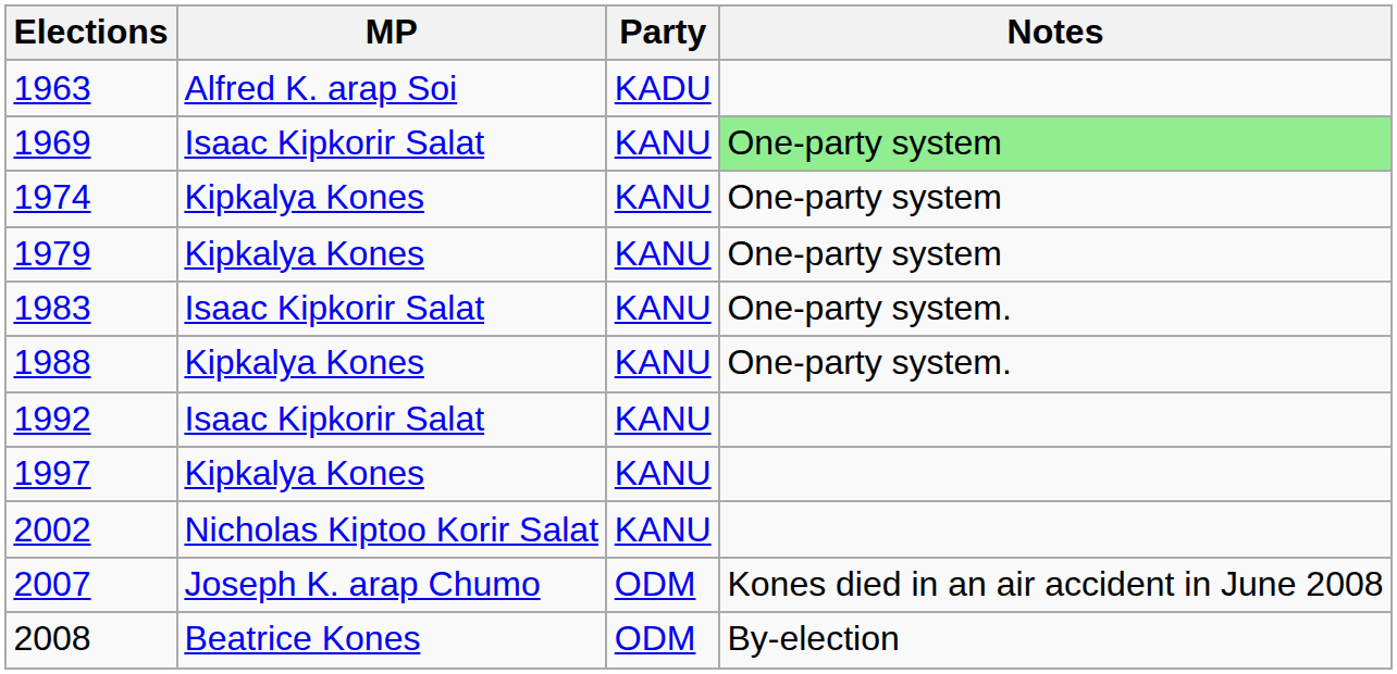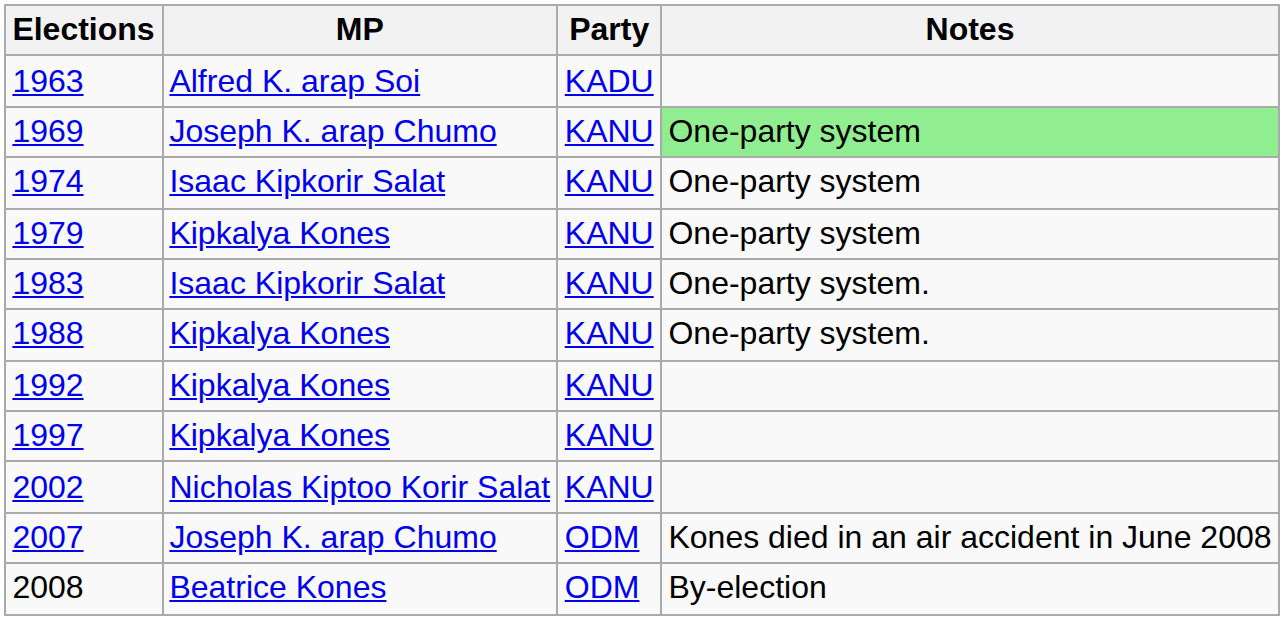1969 | MP: Isaac Kipkorir Salat -> Joseph K. arap Chumo
1974 | MP: Kipkalya Kones -> Isaac Kipkorir Salat
1992 | MP: Isaac Kipkorir Salat -> Kipkalya Kones
